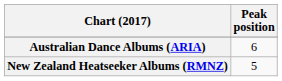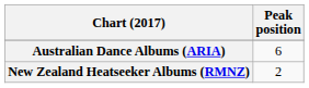New Zealand Heatseeker Albums (RMNZ) | Peak position: 5 -> 2
